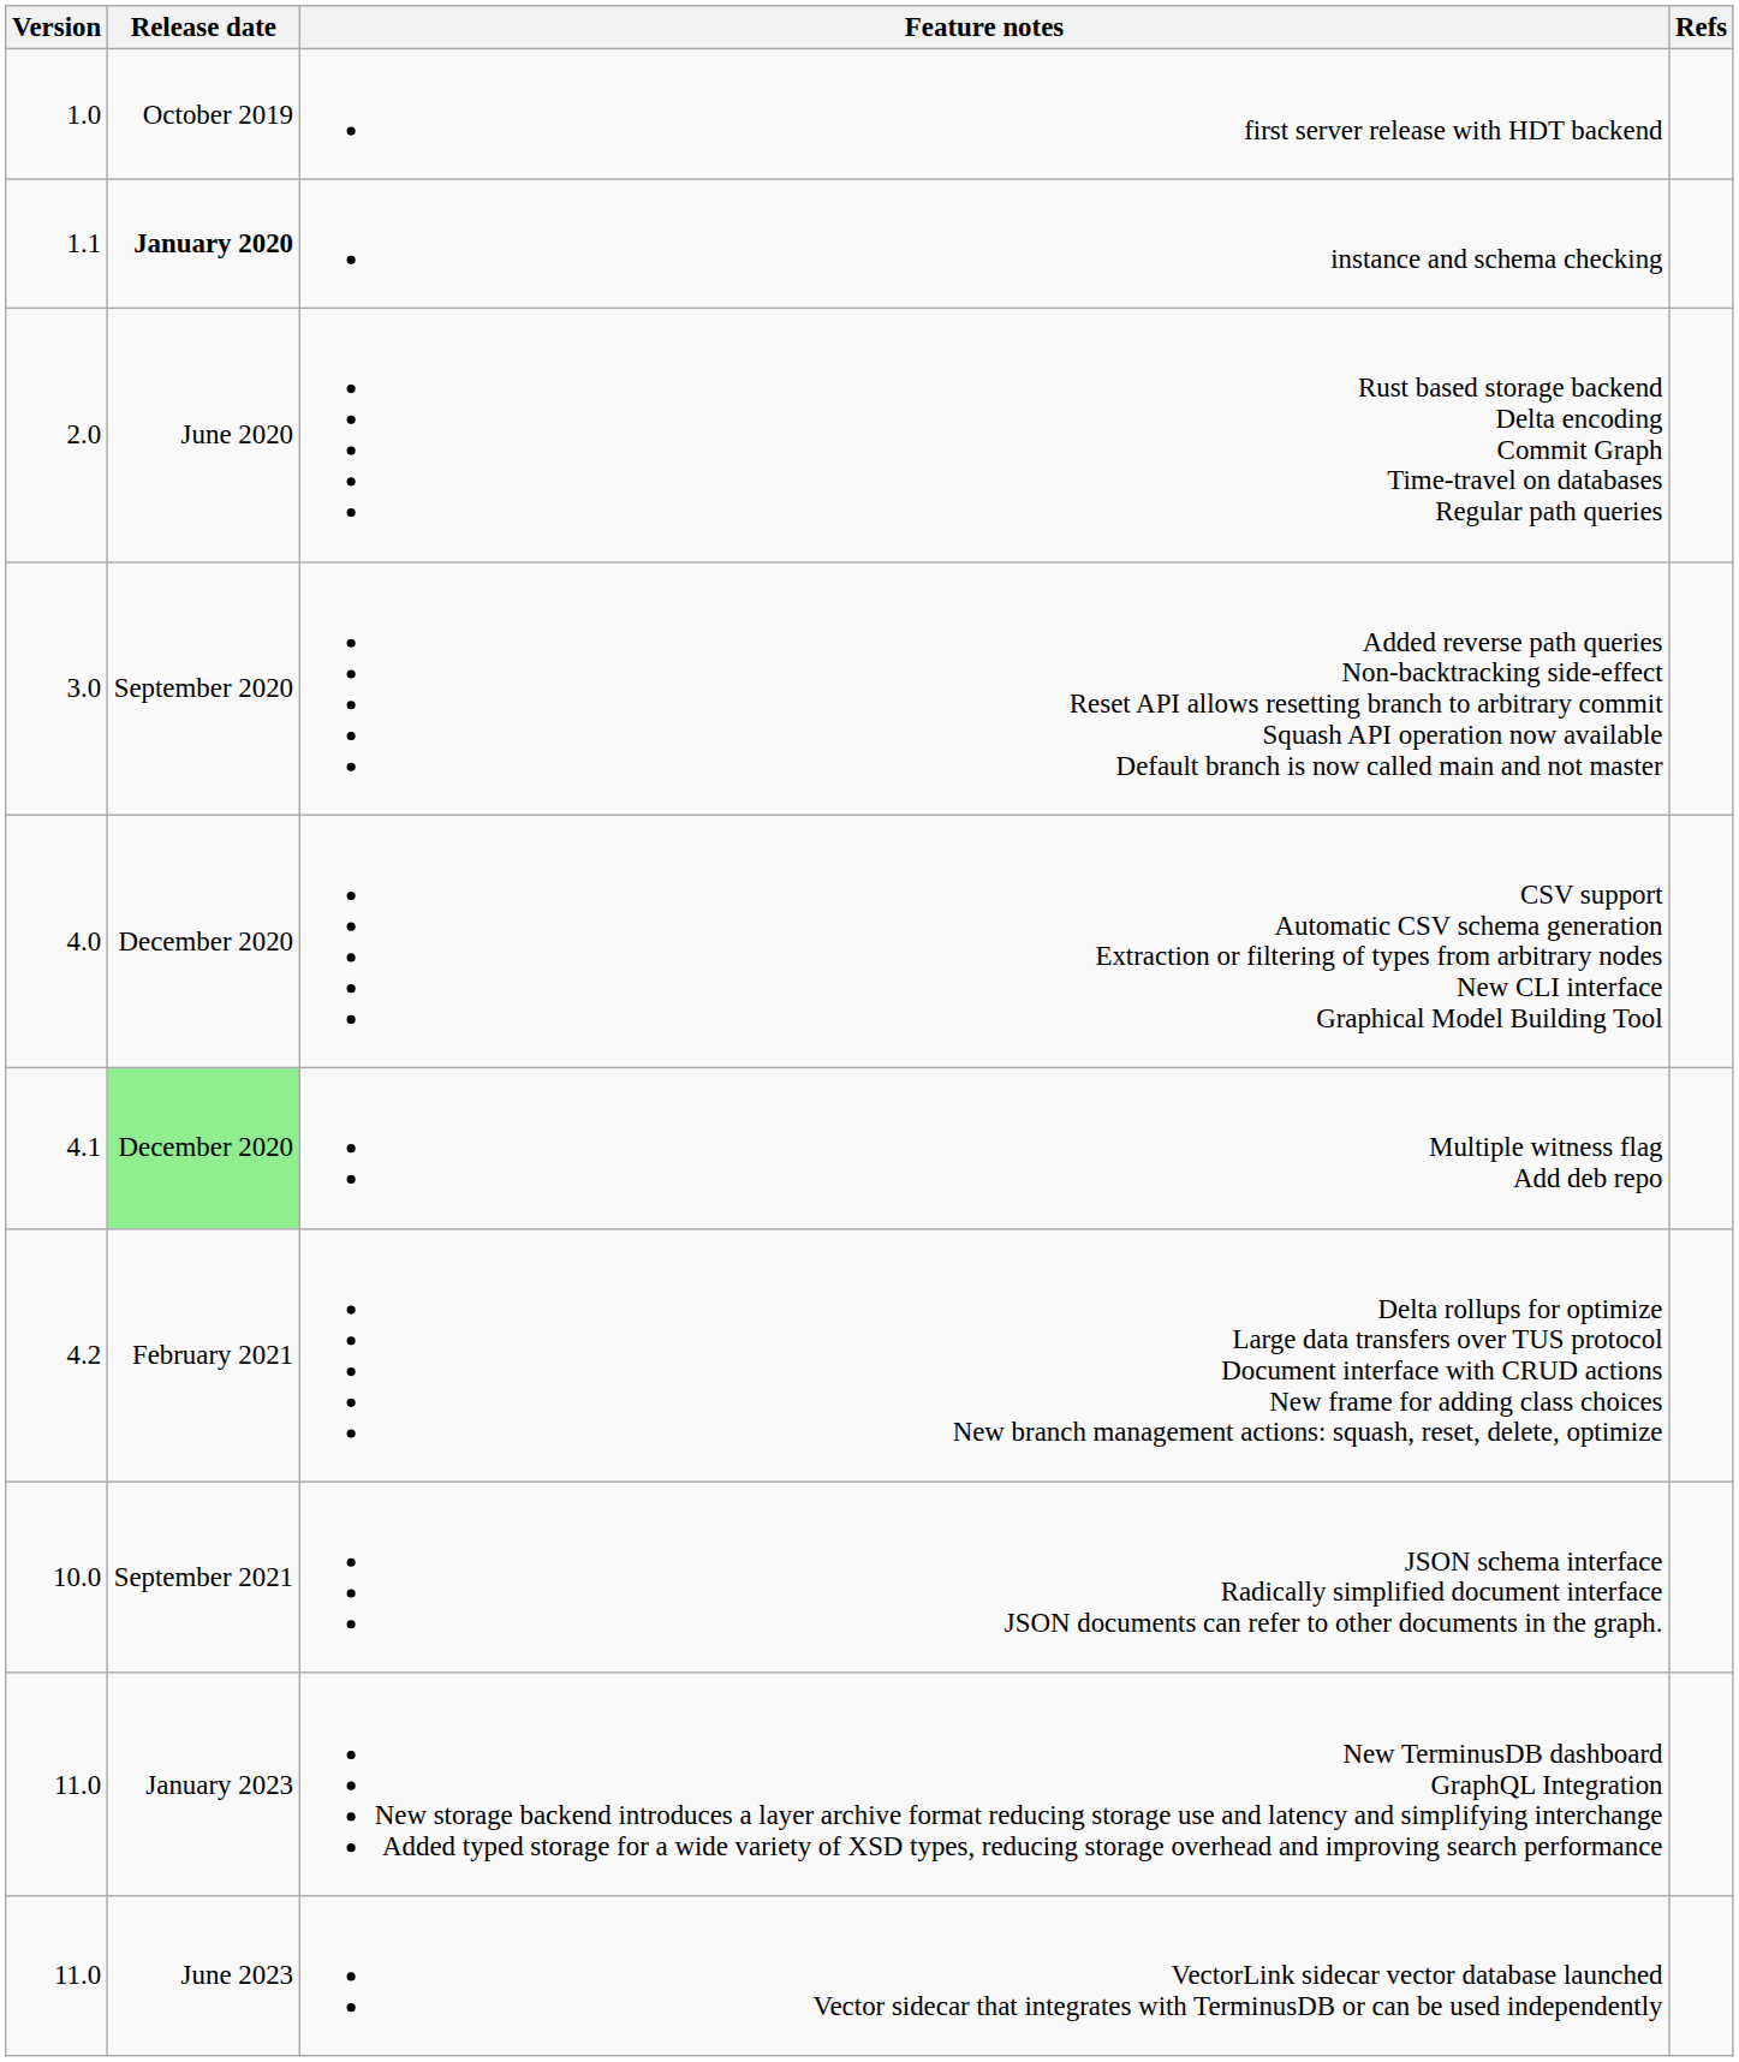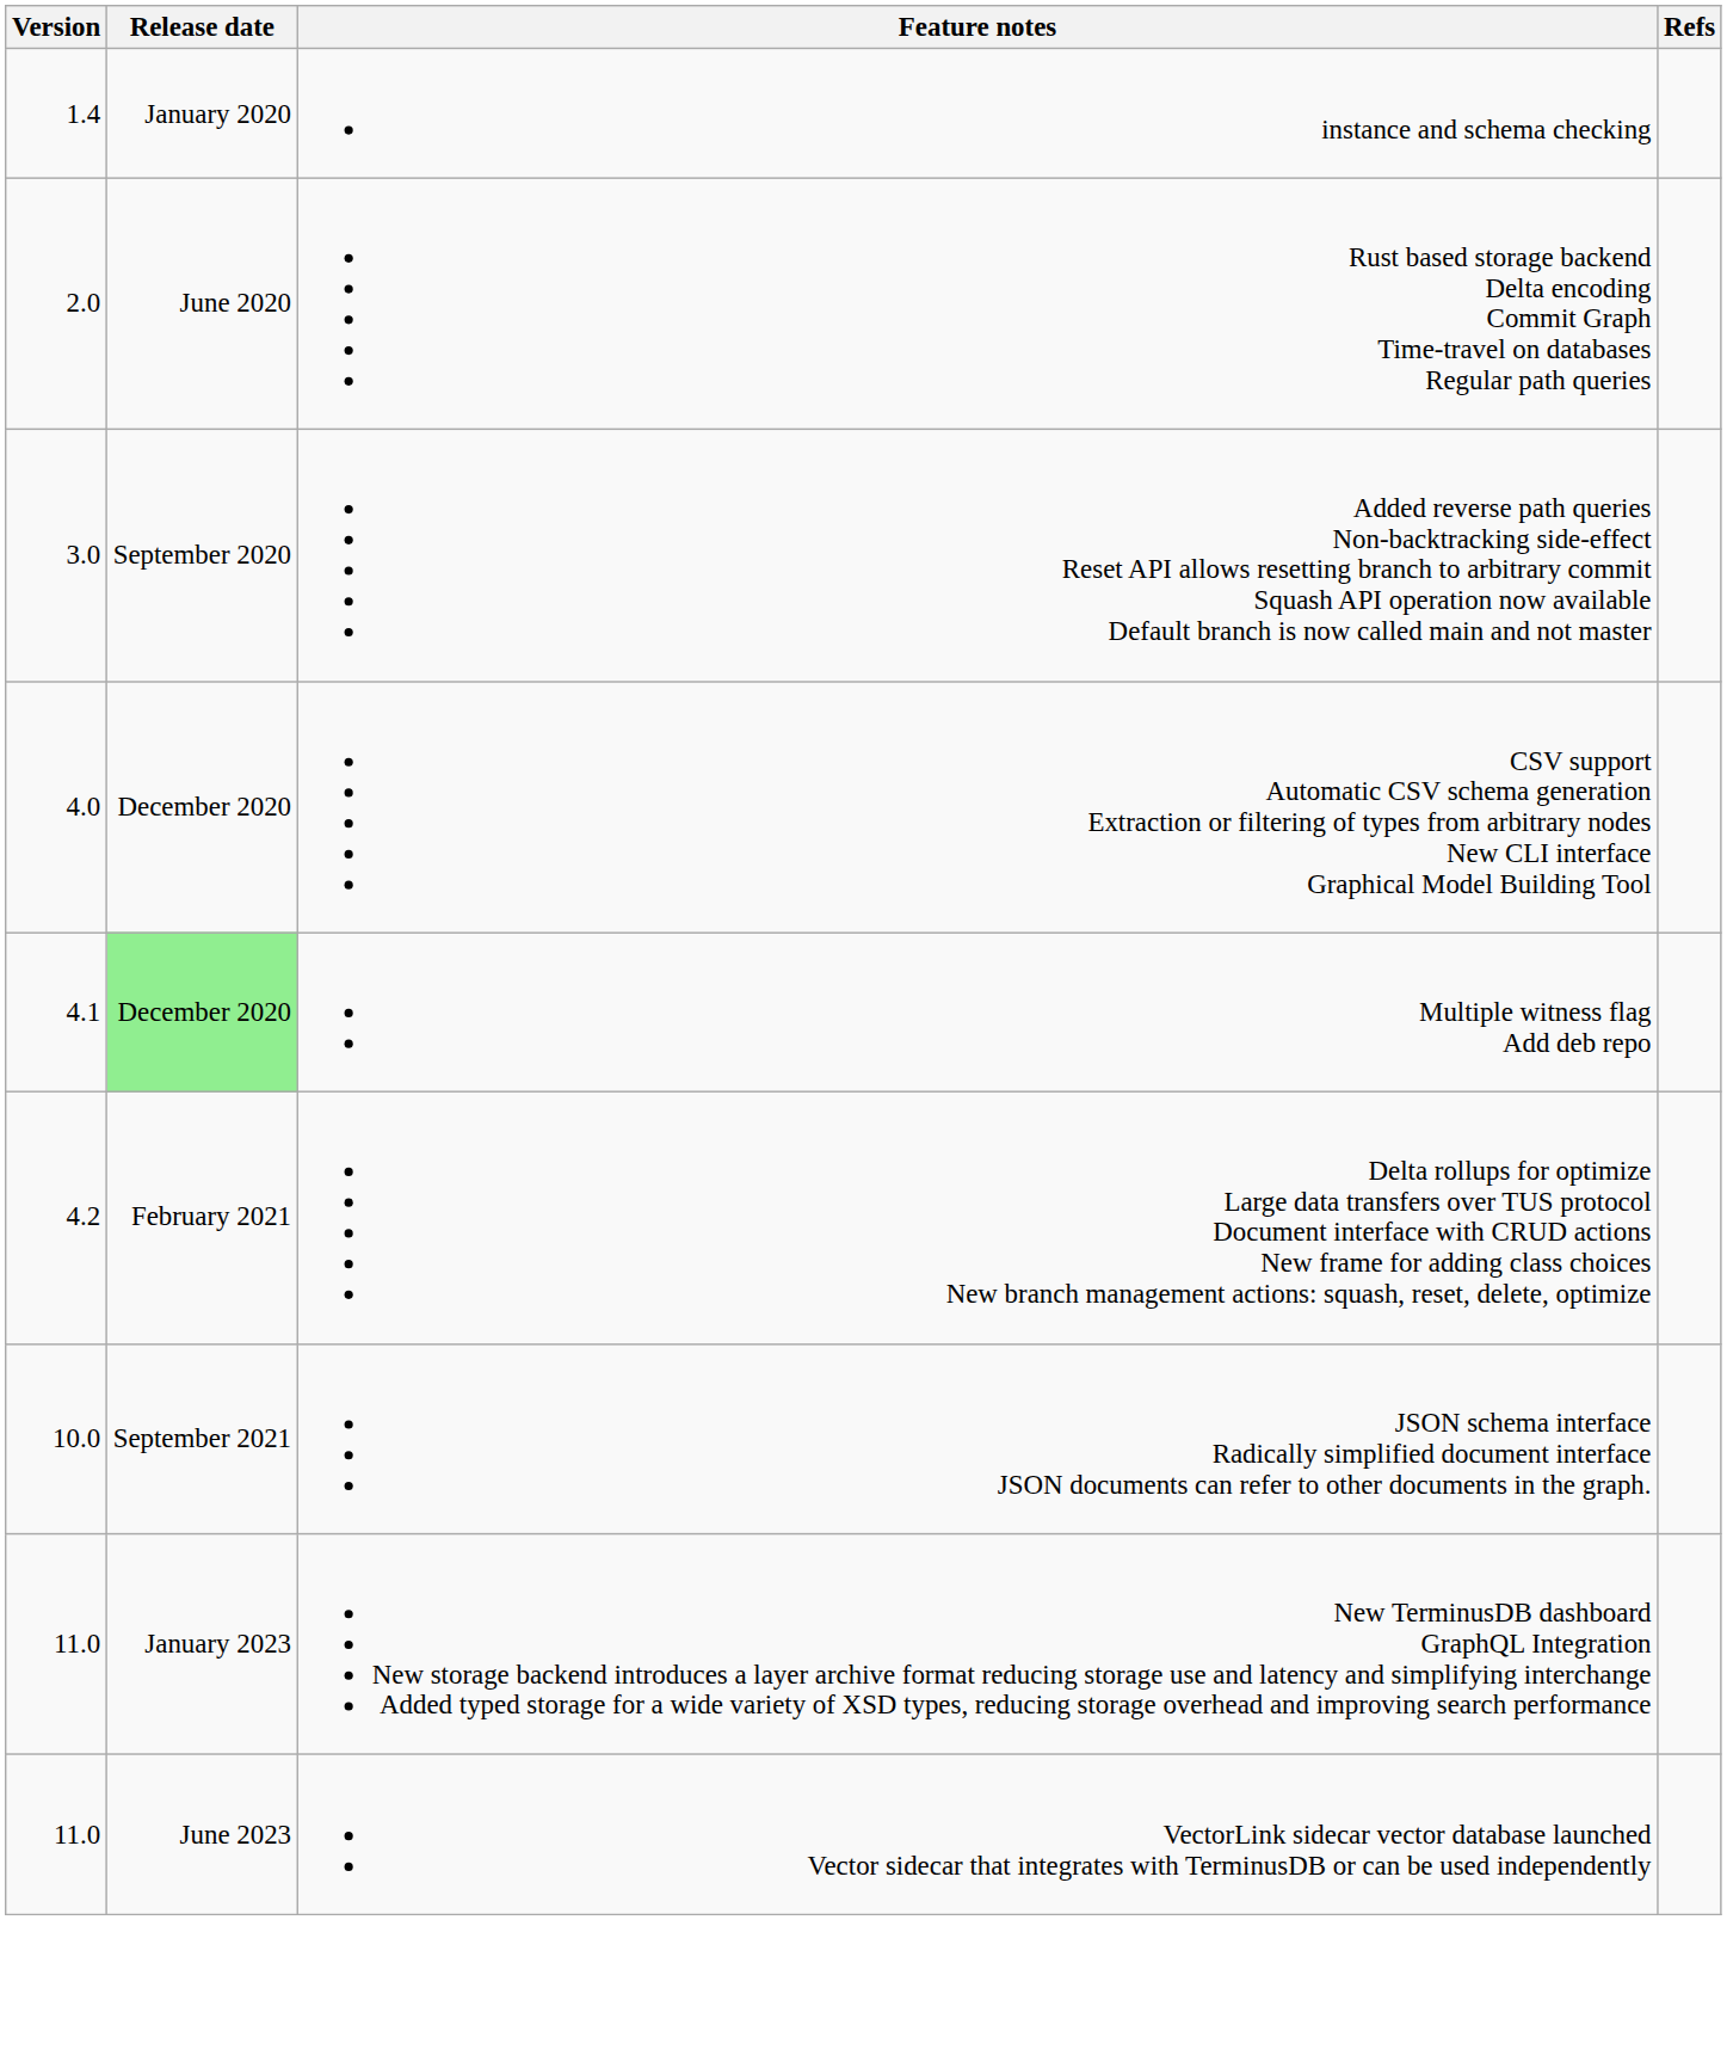- row: 1.0 | October 2019 | first server release with HDT backend
instance and schema checking | Version: 1.1 -> 1.4
instance and schema checking | Release date: bold -> normal
